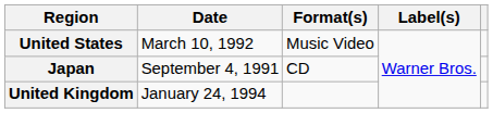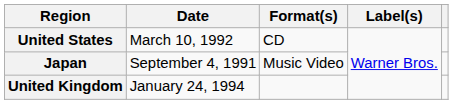United States | Format(s): Music Video -> CD
Japan | Format(s): CD -> Music Video
